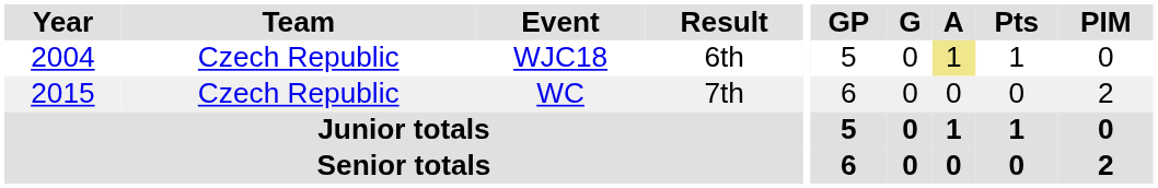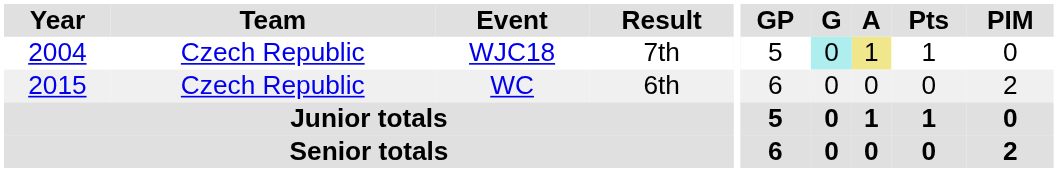WJC18 | Result: 6th -> 7th
WJC18 | G: no background -> paleturquoise background
WC | Result: 7th -> 6th
